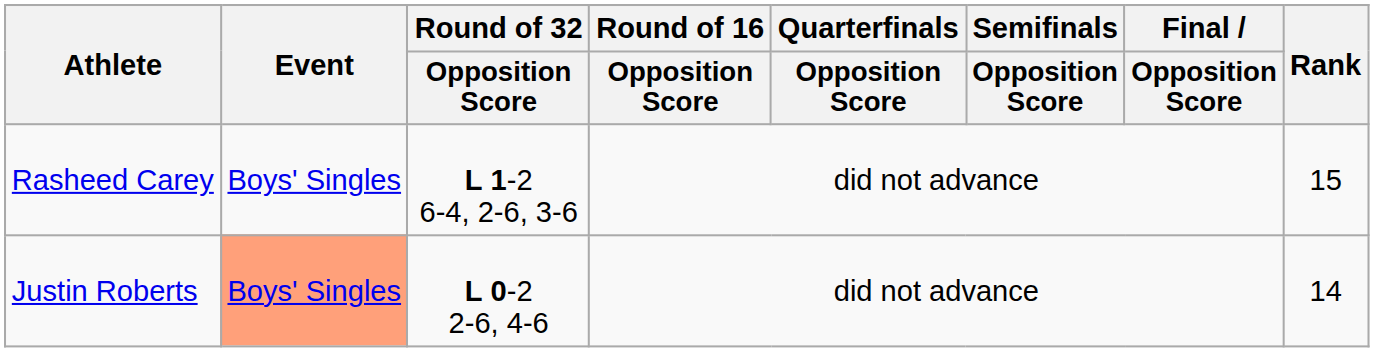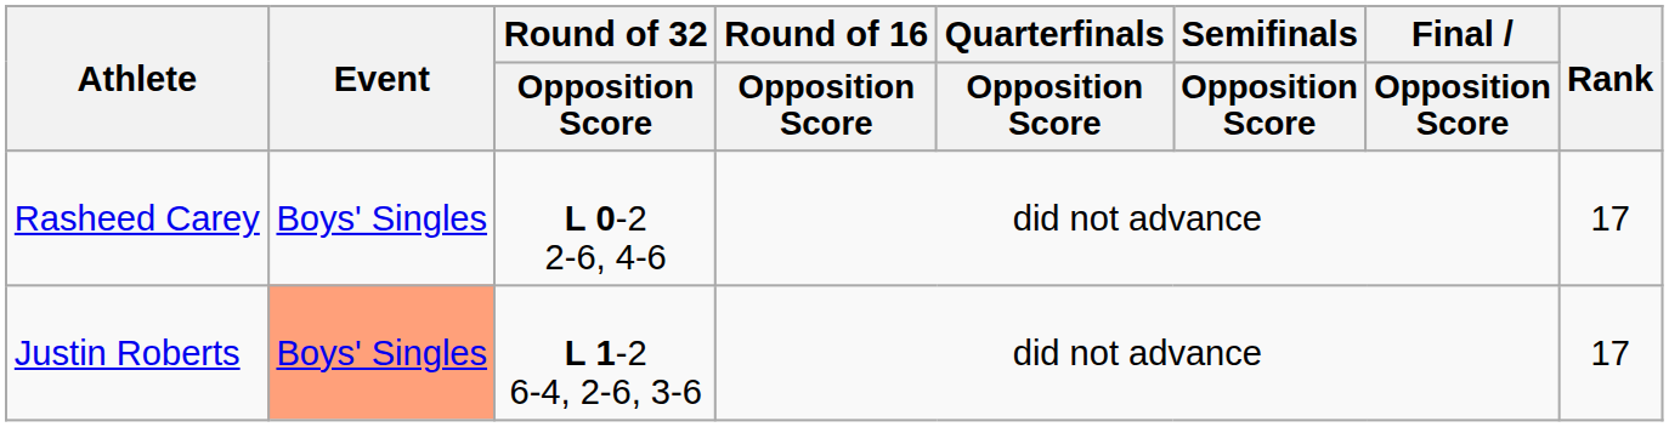Rasheed Carey | Round of 32 / Opposition Score: L 1-2 6-4, 2-6, 3-6 -> L 0-2 2-6, 4-6
Rasheed Carey | Rank: 15 -> 17
Justin Roberts | Round of 32 / Opposition Score: L 0-2 2-6, 4-6 -> L 1-2 6-4, 2-6, 3-6
Justin Roberts | Rank: 14 -> 17
